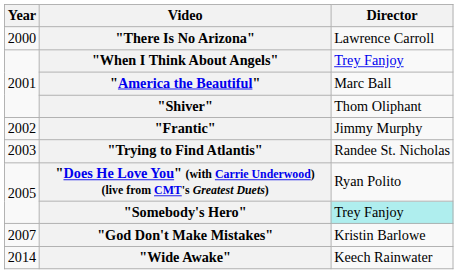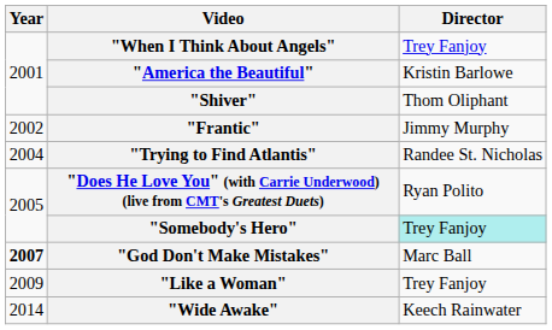- row: 2000 | "There Is No Arizona" | Lawrence Carroll
"America the Beautiful" | Director: Marc Ball -> Kristin Barlowe
"Trying to Find Atlantis" | Year: 2003 -> 2004
"God Don't Make Mistakes" | Year: normal -> bold
"God Don't Make Mistakes" | Director: Kristin Barlowe -> Marc Ball
+ row: 2009 | "Like a Woman" | Trey Fanjoy
